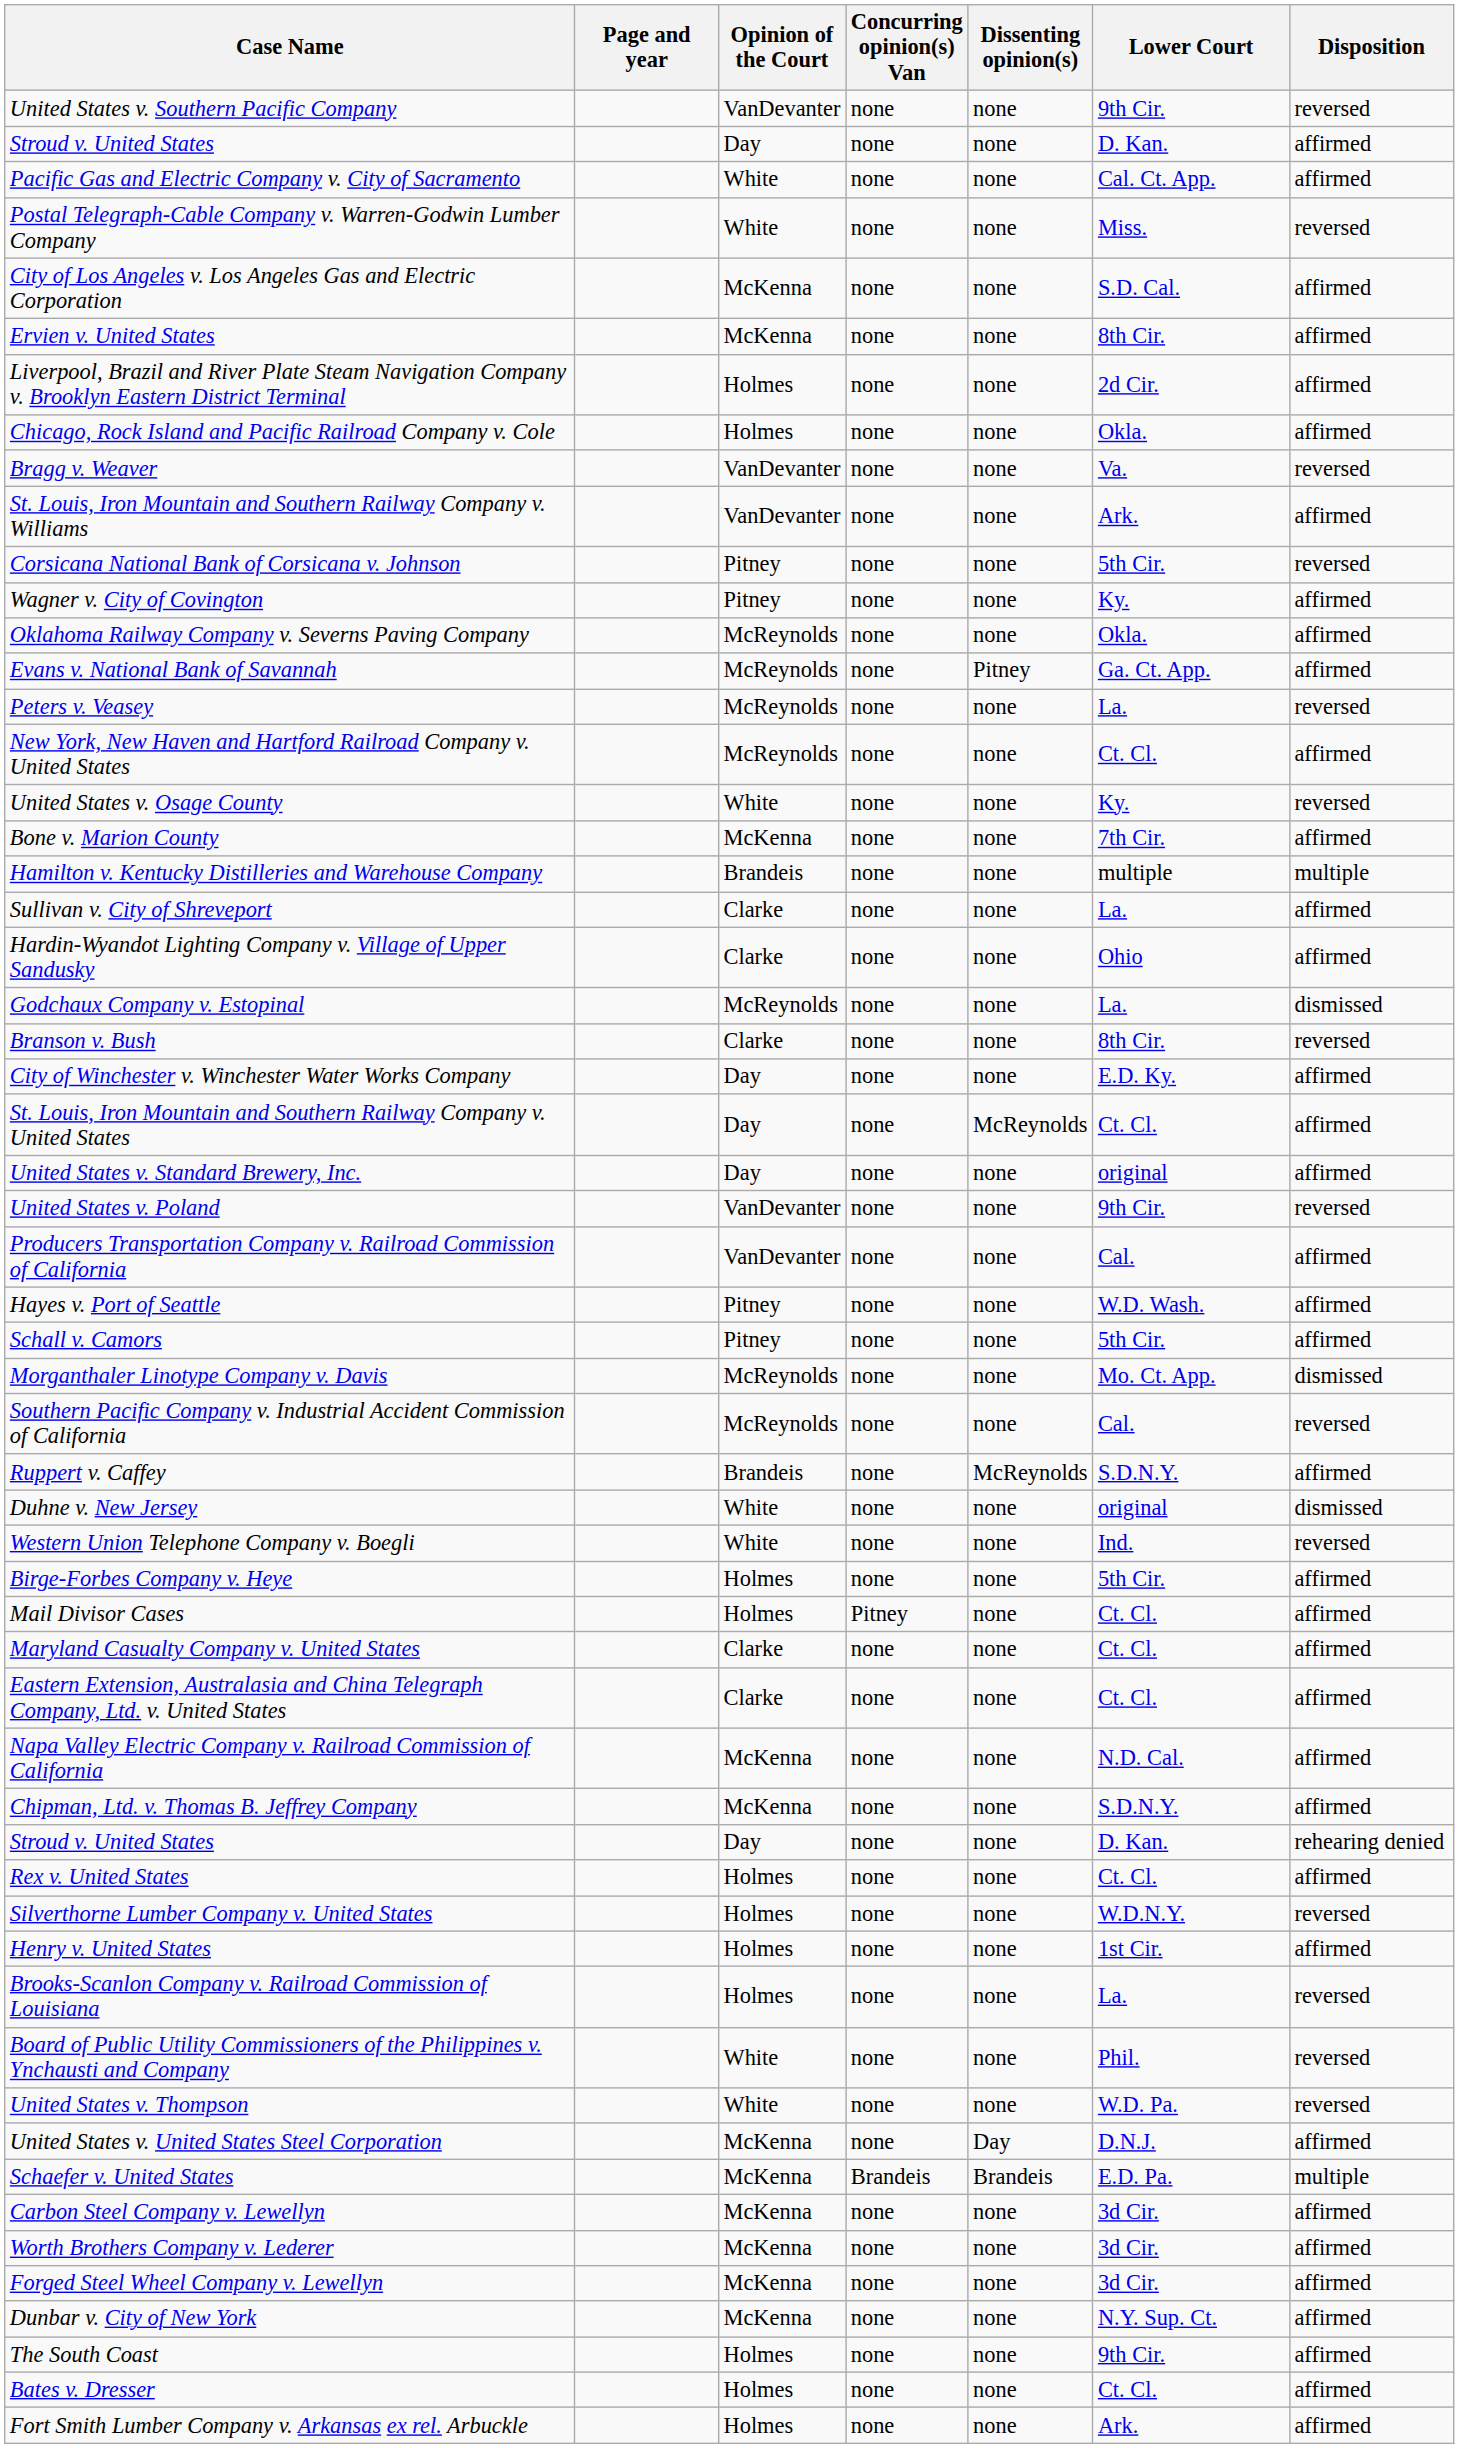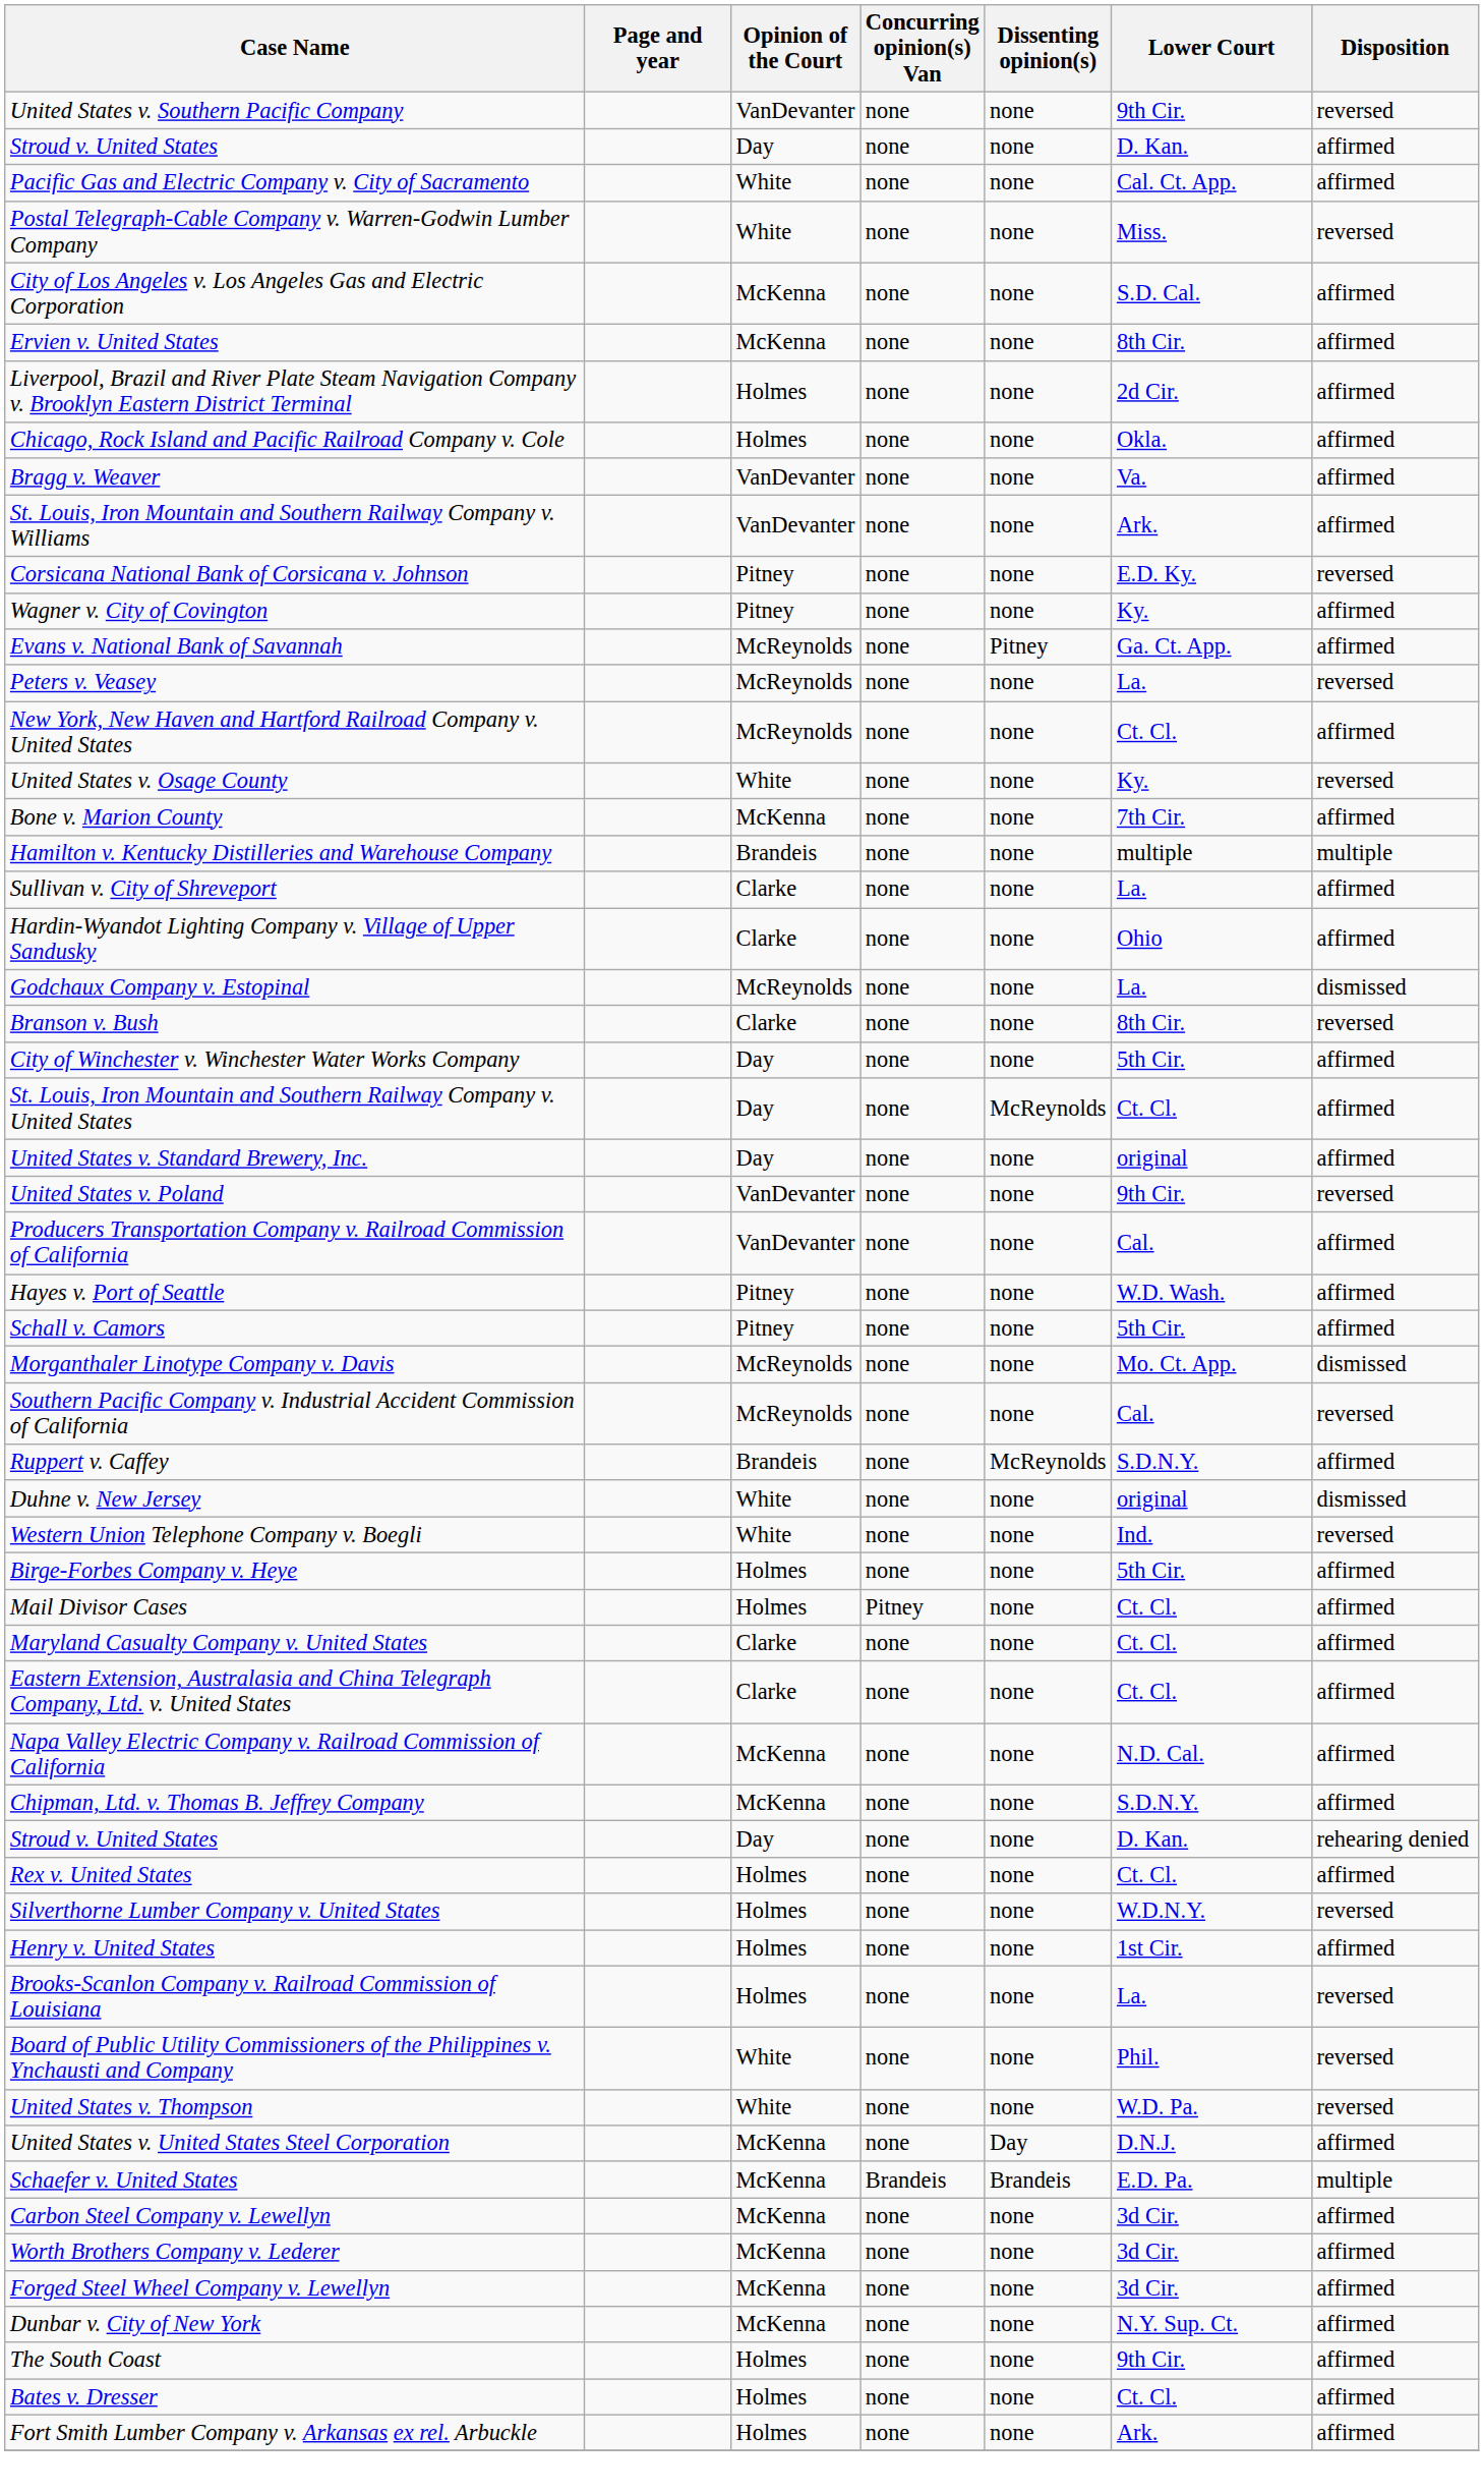Bragg v. Weaver | Disposition: reversed -> affirmed
Corsicana National Bank of Corsicana v. Johnson | Lower Court: 5th Cir. -> E.D. Ky.
- row: Oklahoma Railway Company v. Severns Paving Company | McReynolds | none | none | Okla. | affirmed
City of Winchester v. Winchester Water Works Company | Lower Court: E.D. Ky. -> 5th Cir.
